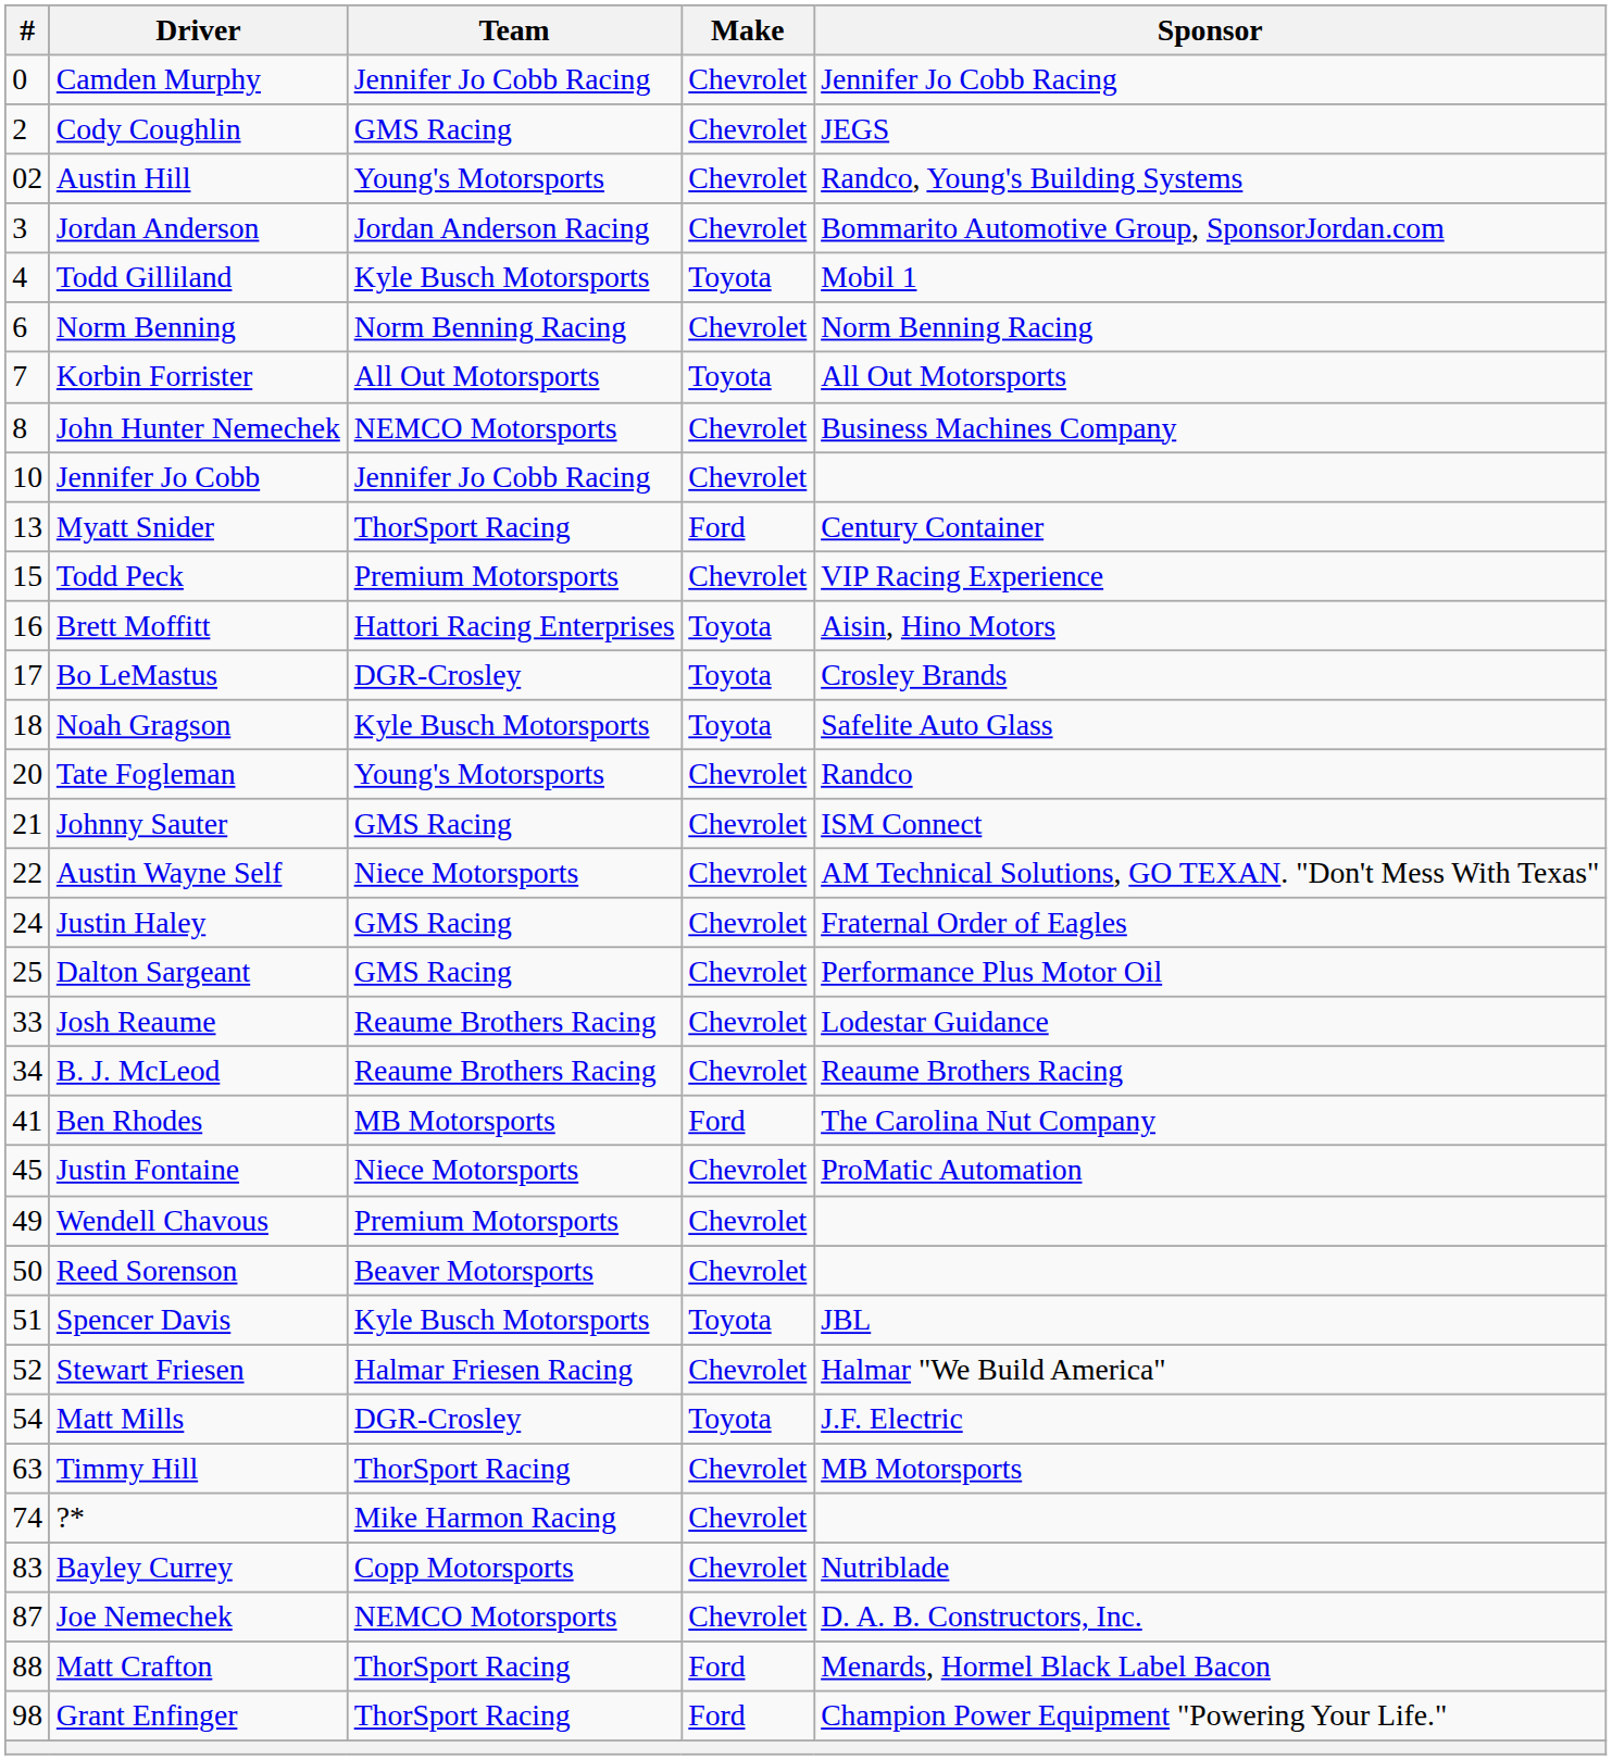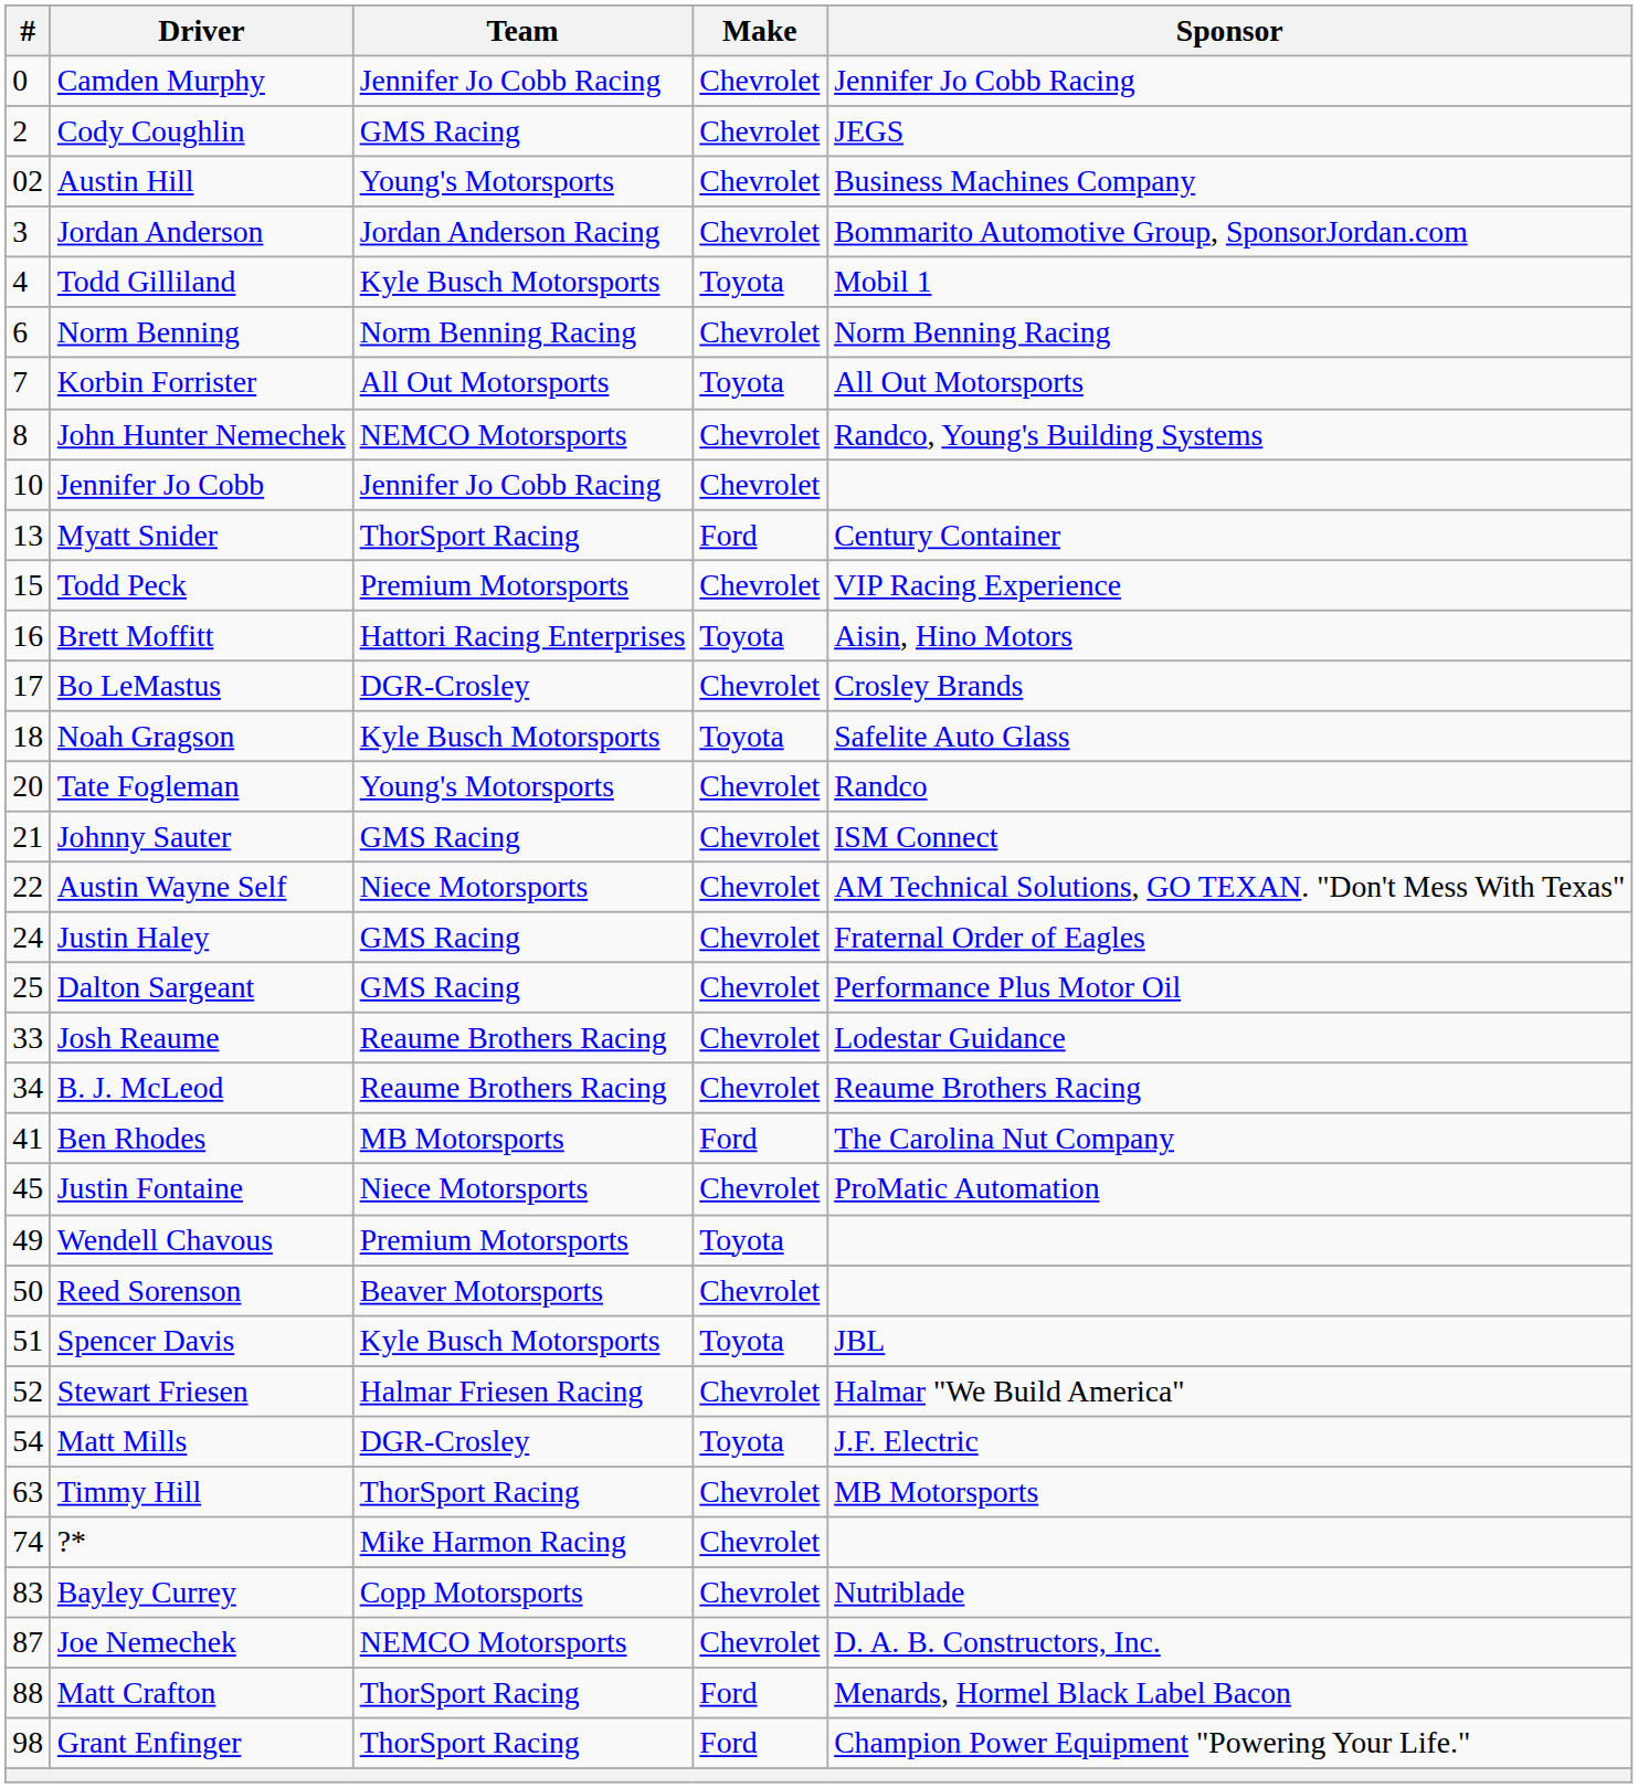Austin Hill | Sponsor: Randco, Young's Building Systems -> Business Machines Company
John Hunter Nemechek | Sponsor: Business Machines Company -> Randco, Young's Building Systems
Bo LeMastus | Make: Toyota -> Chevrolet
Wendell Chavous | Make: Chevrolet -> Toyota
